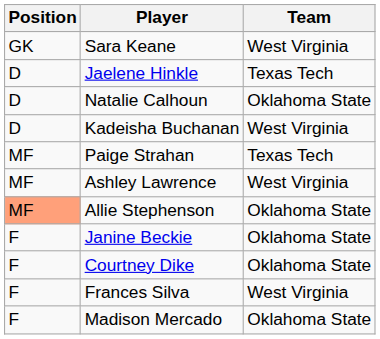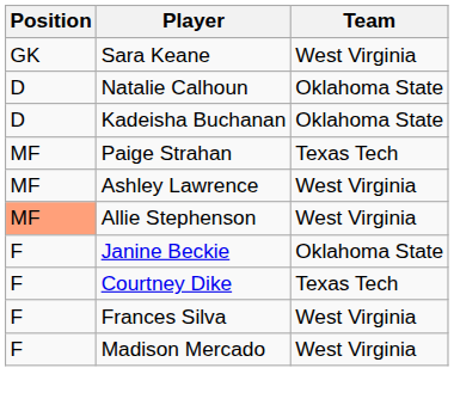- row: D | Jaelene Hinkle | Texas Tech
Kadeisha Buchanan | Team: West Virginia -> Oklahoma State
Allie Stephenson | Team: Oklahoma State -> West Virginia
Courtney Dike | Team: Oklahoma State -> Texas Tech
Madison Mercado | Team: Oklahoma State -> West Virginia
